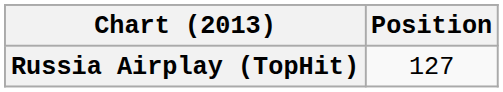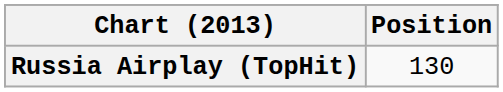Russia Airplay (TopHit) | Position: 127 -> 130
